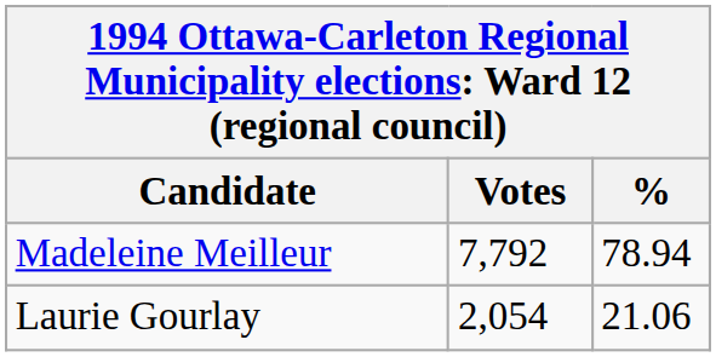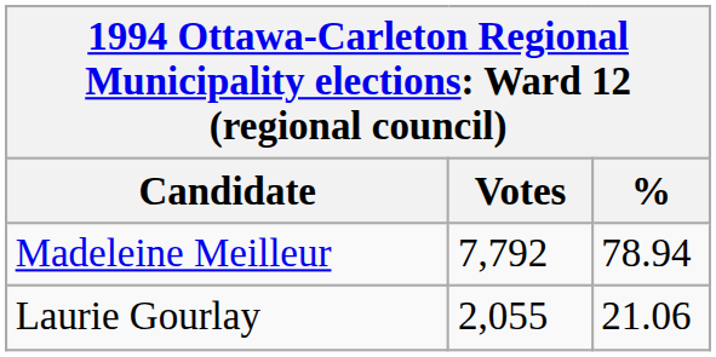Laurie Gourlay | Votes: 2,054 -> 2,055
